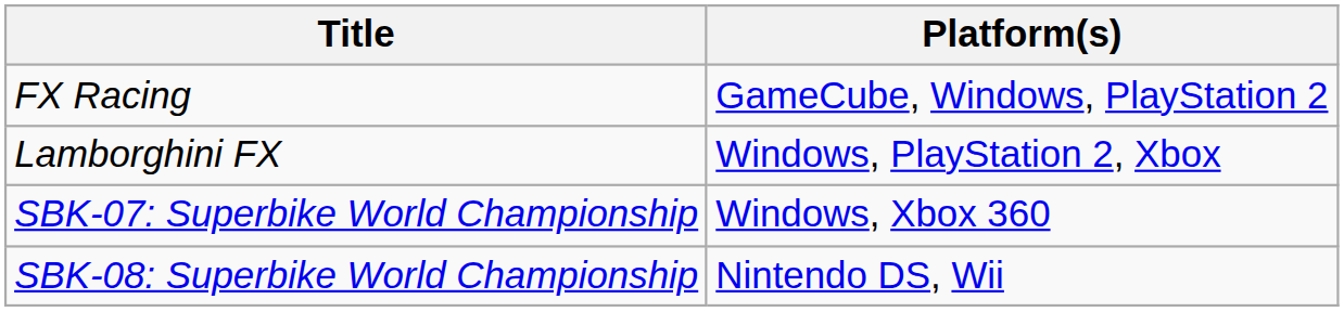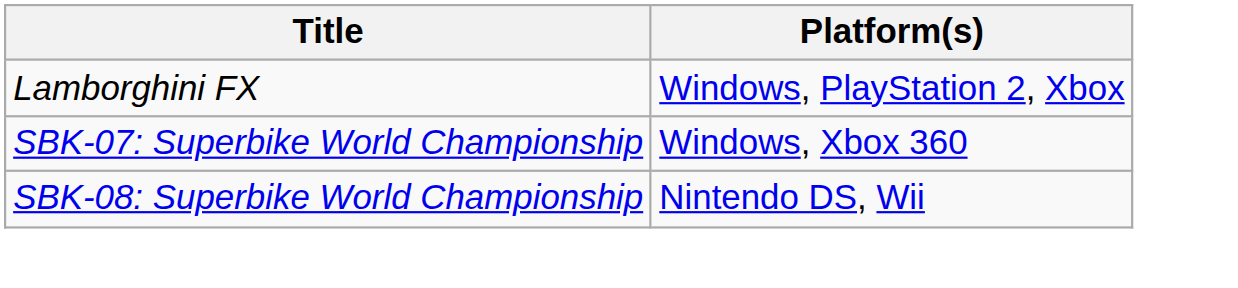- row: FX Racing | GameCube, Windows, PlayStation 2
